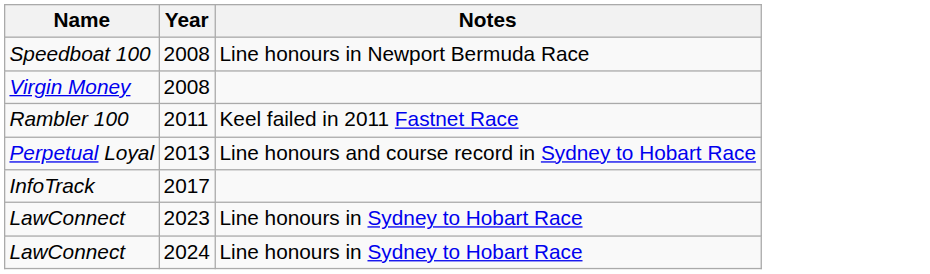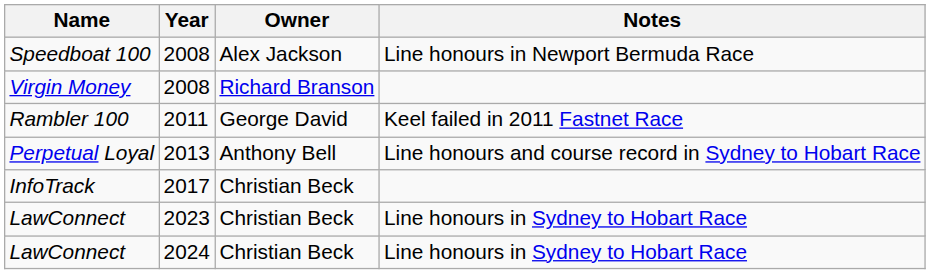+ column: Owner | Alex Jackson | Richard Branson | George David | Anthony Bell | Christian Beck | Christian Beck | Christian Beck
